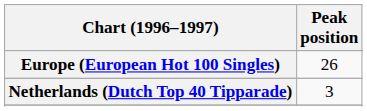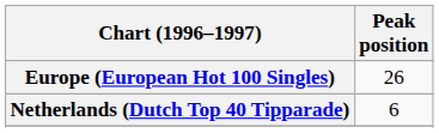Netherlands (Dutch Top 40 Tipparade) | Peak position: 3 -> 6
